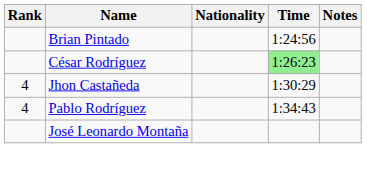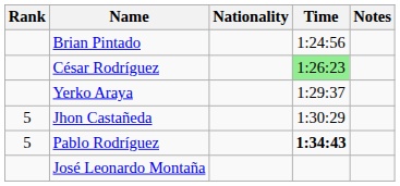+ row: Yerko Araya | 1:29:37
Jhon Castañeda | Rank: 4 -> 5
Pablo Rodríguez | Rank: 4 -> 5
Pablo Rodríguez | Time: normal -> bold
